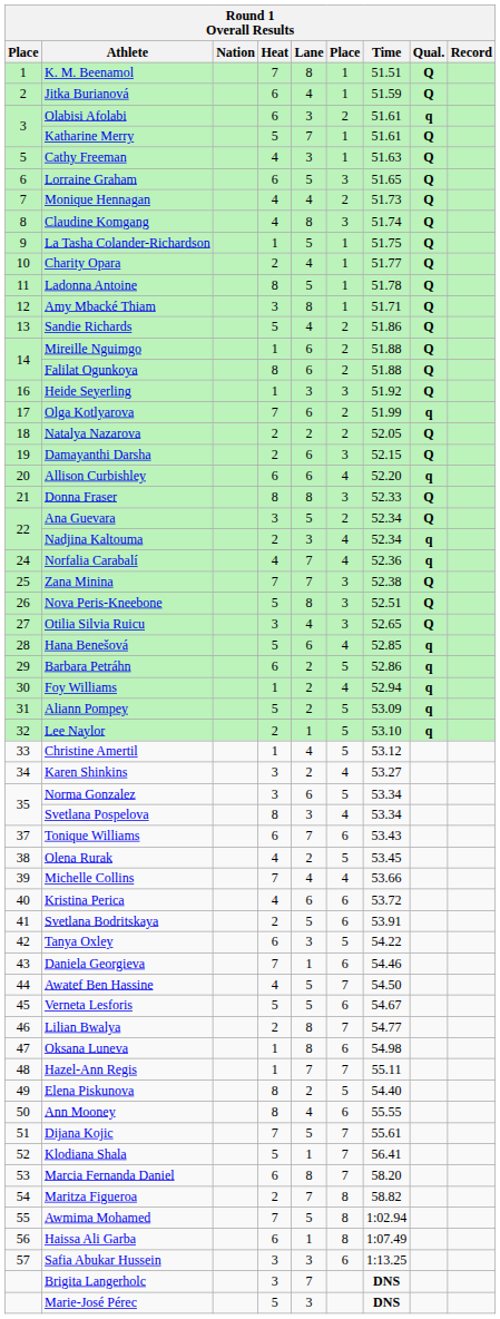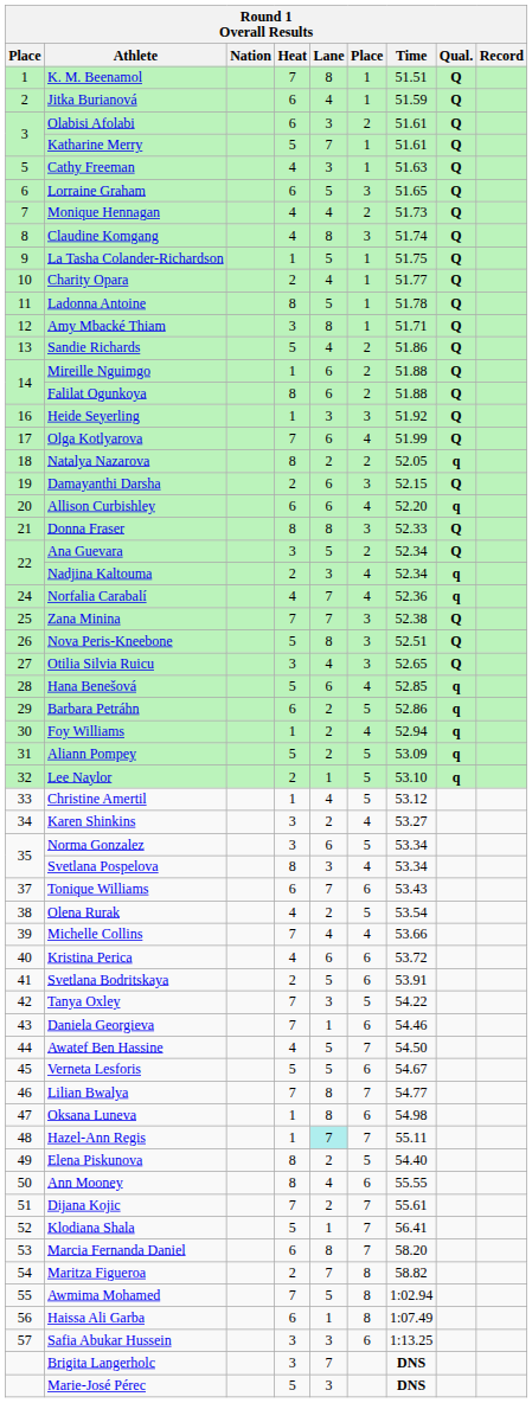Olabisi Afolabi | Qual.: q -> Q
Olga Kotlyarova | column 6: 2 -> 4
Olga Kotlyarova | Qual.: q -> Q
Natalya Nazarova | Heat: 2 -> 8
Natalya Nazarova | Qual.: Q -> q
Olena Rurak | Time: 53.45 -> 53.54
Tanya Oxley | Heat: 6 -> 7
Lilian Bwalya | Heat: 2 -> 7
Hazel-Ann Regis | Lane: no background -> paleturquoise background
Dijana Kojic | Lane: 5 -> 2
